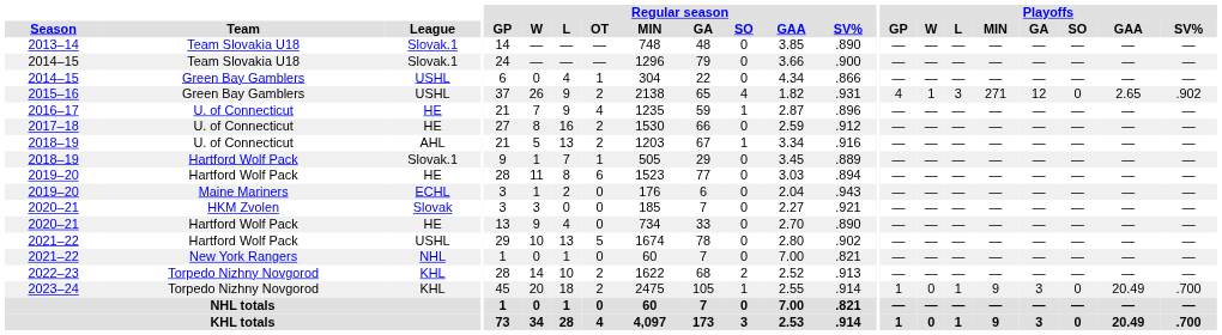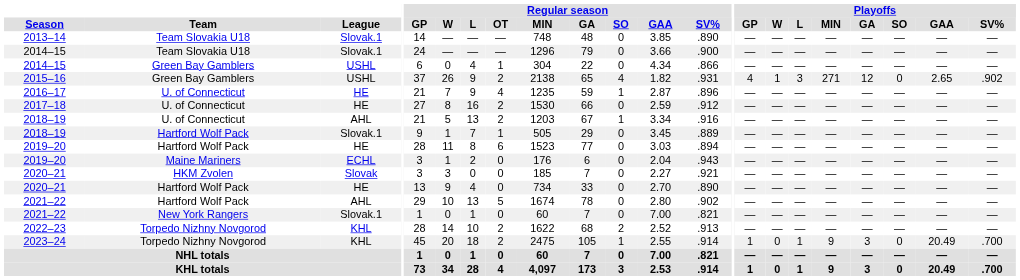2021–22 / Hartford Wolf Pack | League: USHL -> AHL
2021–22 / New York Rangers | League: NHL -> Slovak.1
